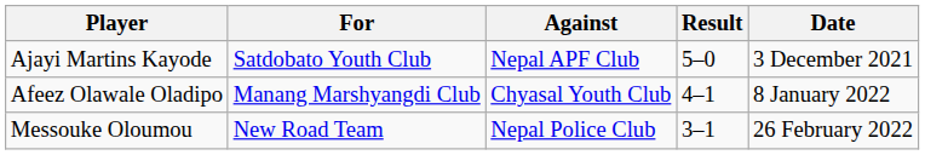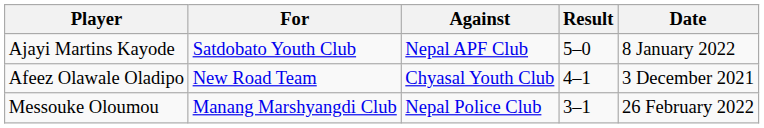Ajayi Martins Kayode | Date: 3 December 2021 -> 8 January 2022
Afeez Olawale Oladipo | For: Manang Marshyangdi Club -> New Road Team
Afeez Olawale Oladipo | Date: 8 January 2022 -> 3 December 2021
Messouke Oloumou | For: New Road Team -> Manang Marshyangdi Club
